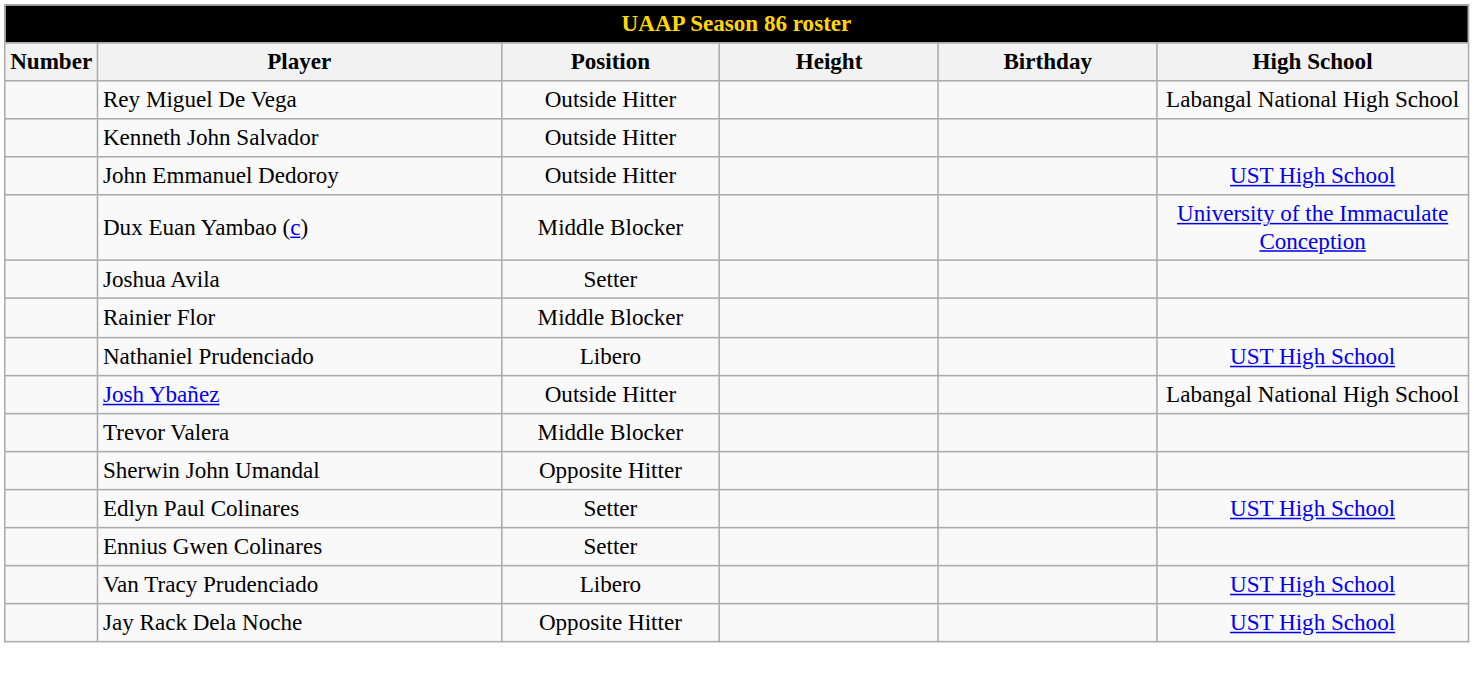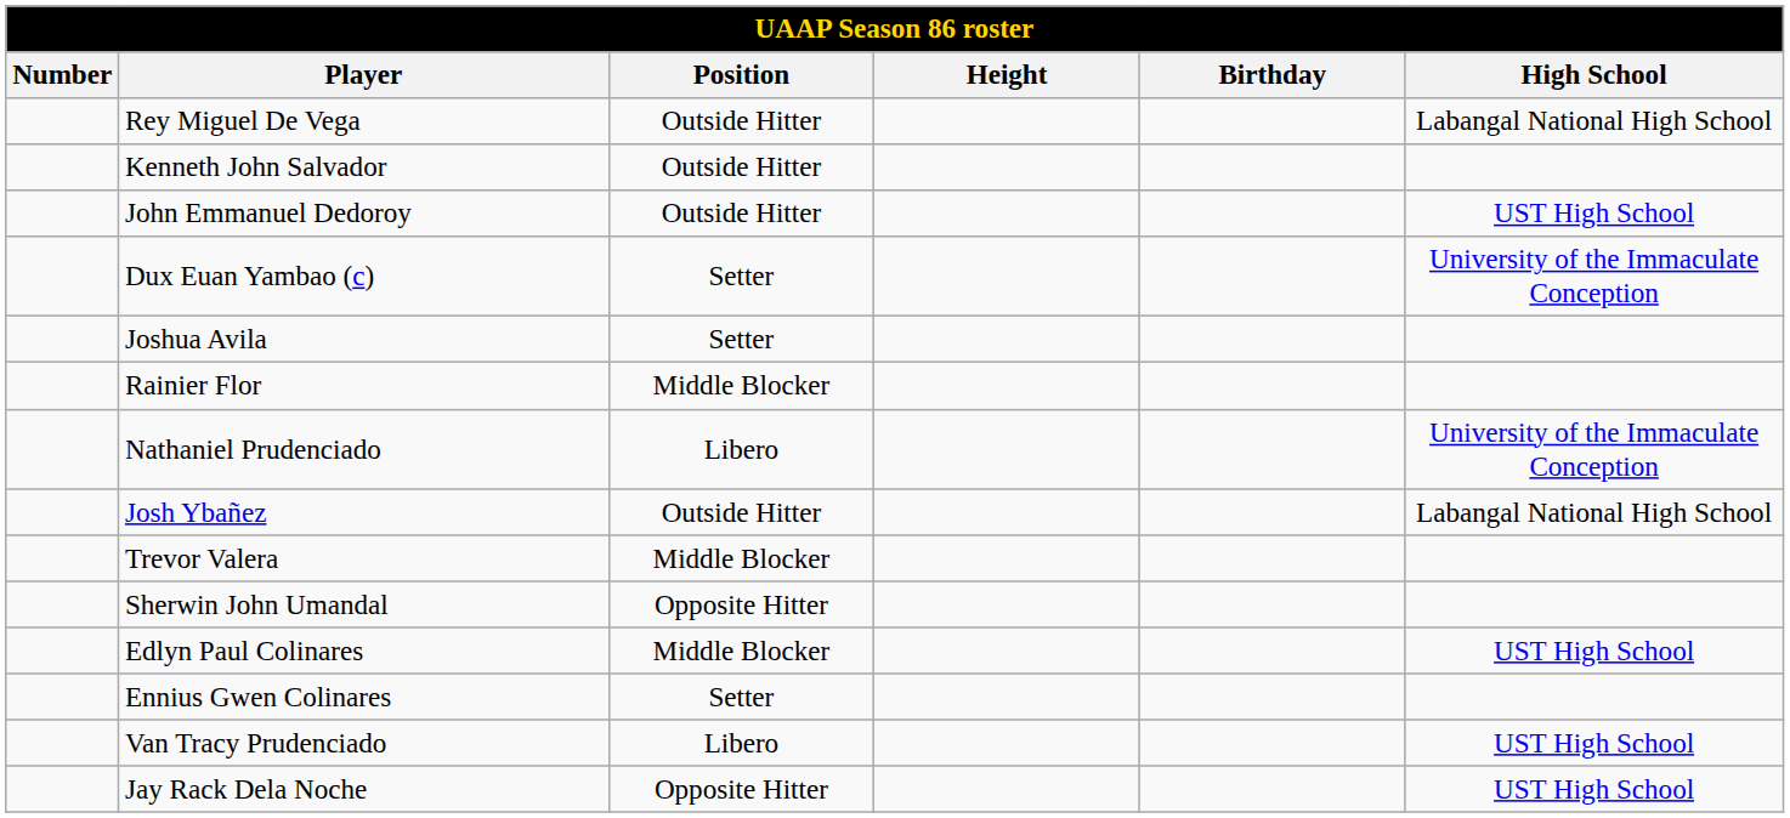Dux Euan Yambao (c) | Position: Middle Blocker -> Setter
Nathaniel Prudenciado | High School: UST High School -> University of the Immaculate Conception
Edlyn Paul Colinares | Position: Setter -> Middle Blocker
